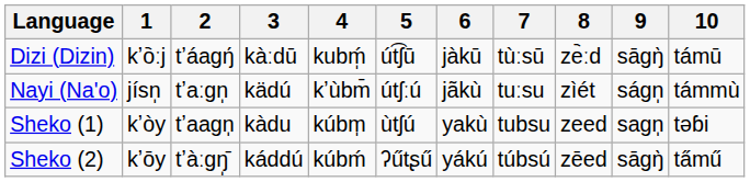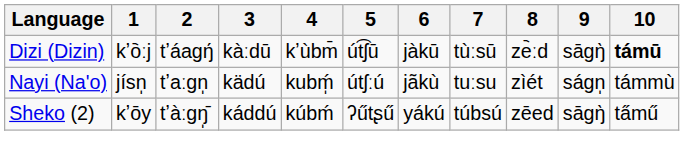Dizi (Dizin) | 4: kubḿ̩ -> kʼùbm̄
Dizi (Dizin) | 10: normal -> bold
Nayi (Na'o) | 4: kʼùbm̄ -> kubḿ̩
- row: Sheko (1) | kʼòy | tʼaaɡn̩ | kàdu | kúbm̩ | ùtʃú | yakù | tubsu | zeed | saɡn̩ | təɓi
